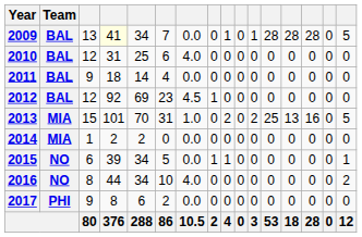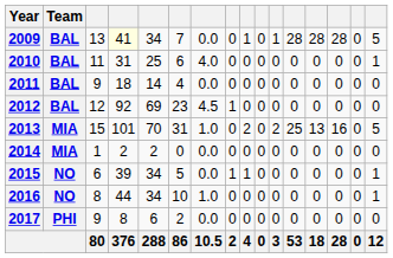2010 | column 3: 12 -> 11
2010 | column 16: 0 -> 1
2016 | column 7: 4.0 -> 1.0
2016 | column 16: 2 -> 1
